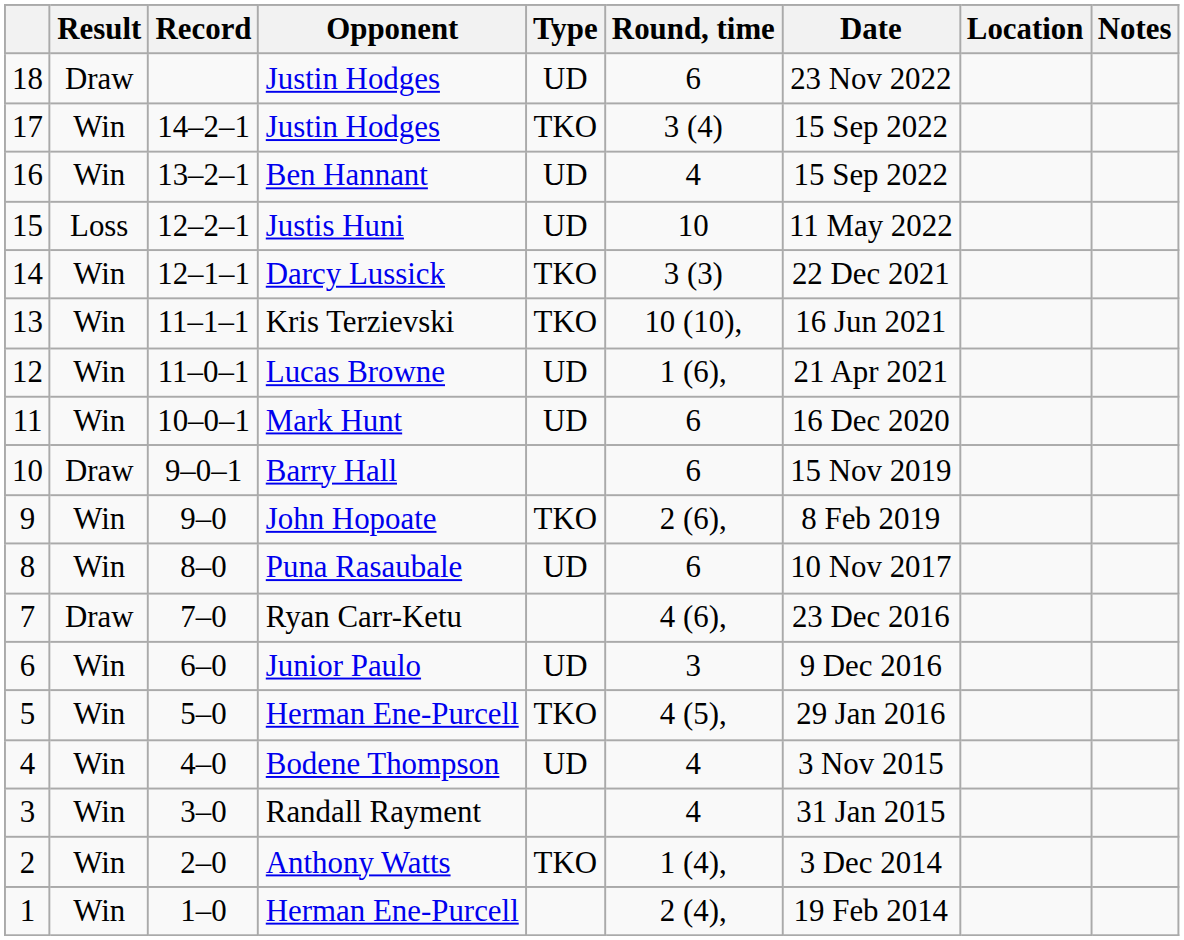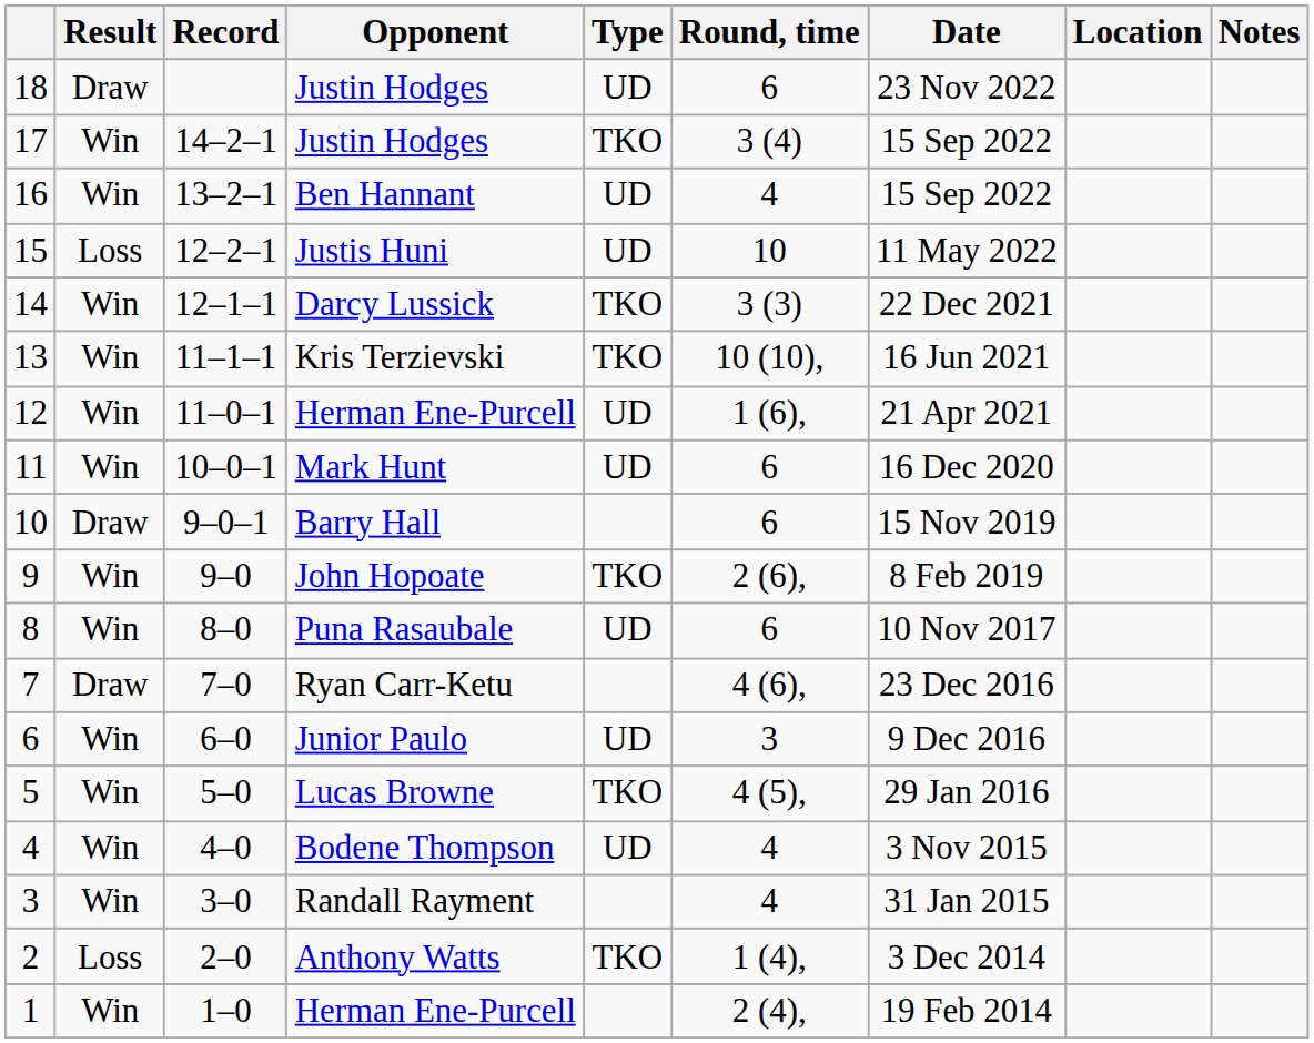12 | Opponent: Lucas Browne -> Herman Ene-Purcell
5 | Opponent: Herman Ene-Purcell -> Lucas Browne
2 | Result: Win -> Loss
